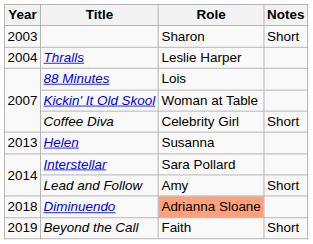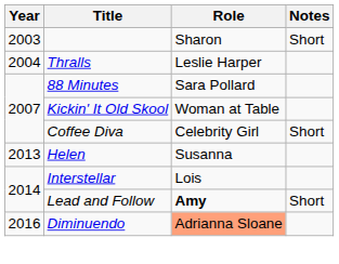88 Minutes | Role: Lois -> Sara Pollard
Interstellar | Role: Sara Pollard -> Lois
Lead and Follow | Role: normal -> bold
Diminuendo | Year: 2018 -> 2016
- row: 2019 | Beyond the Call | Faith | Short
